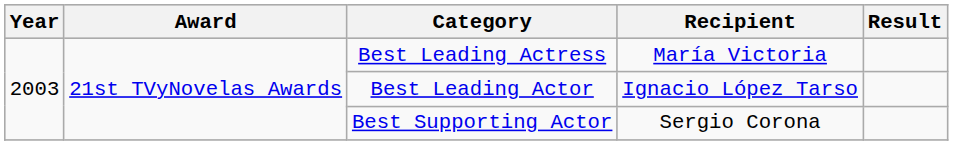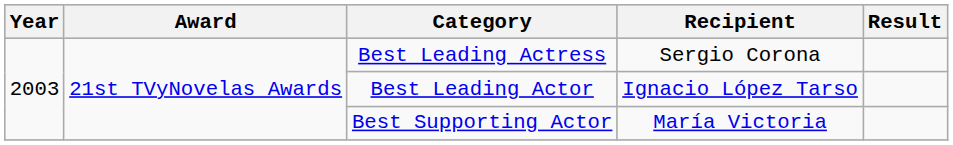Best Leading Actress | Recipient: María Victoria -> Sergio Corona
Best Supporting Actor | Recipient: Sergio Corona -> María Victoria
